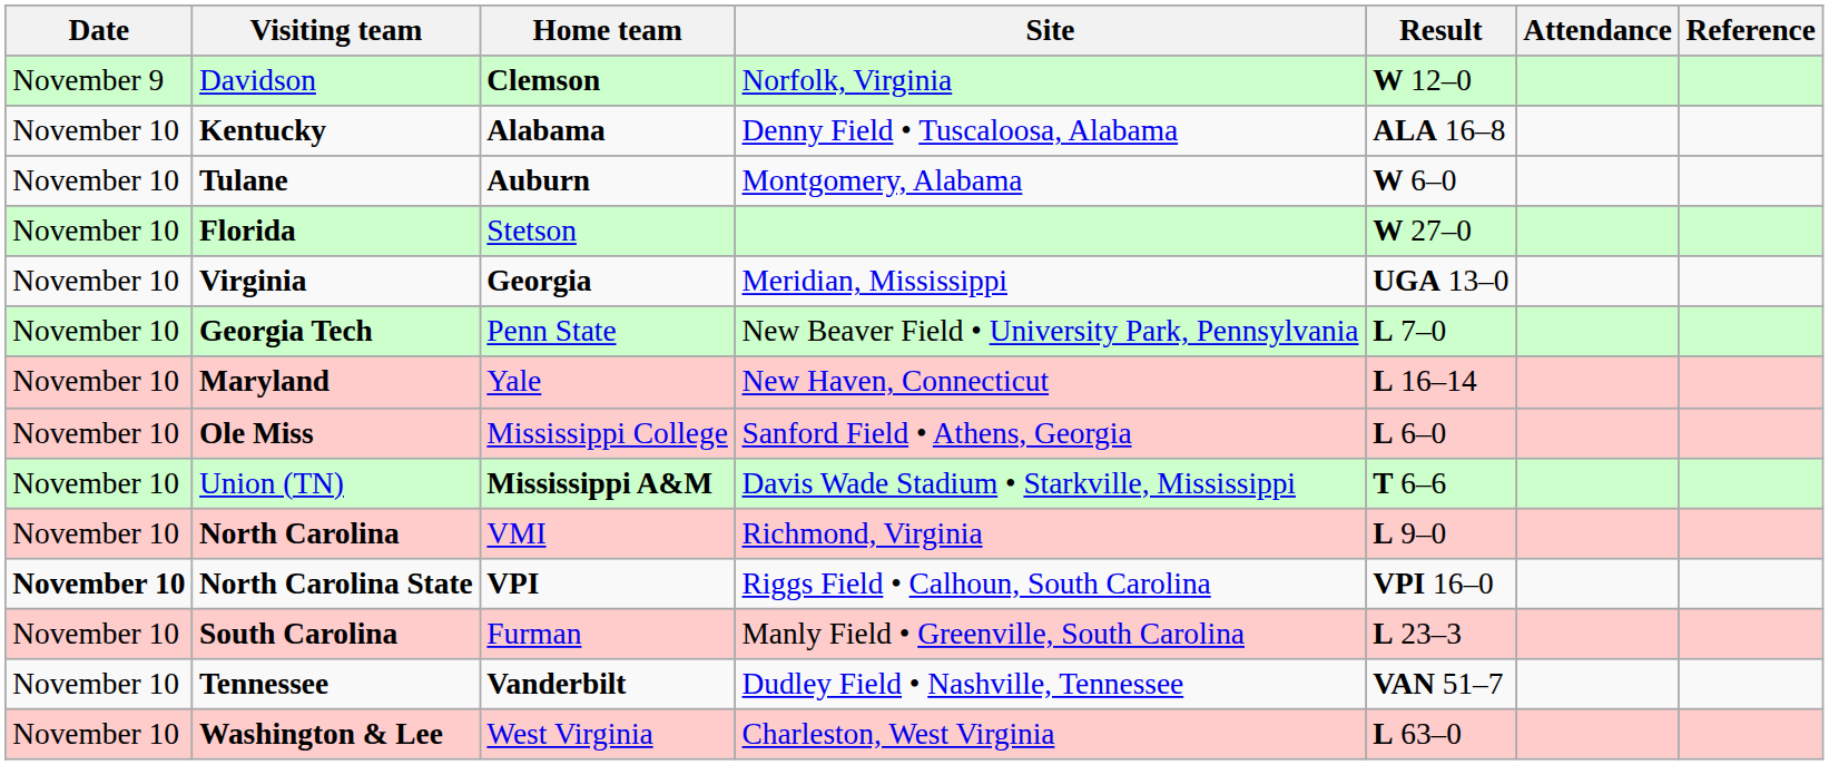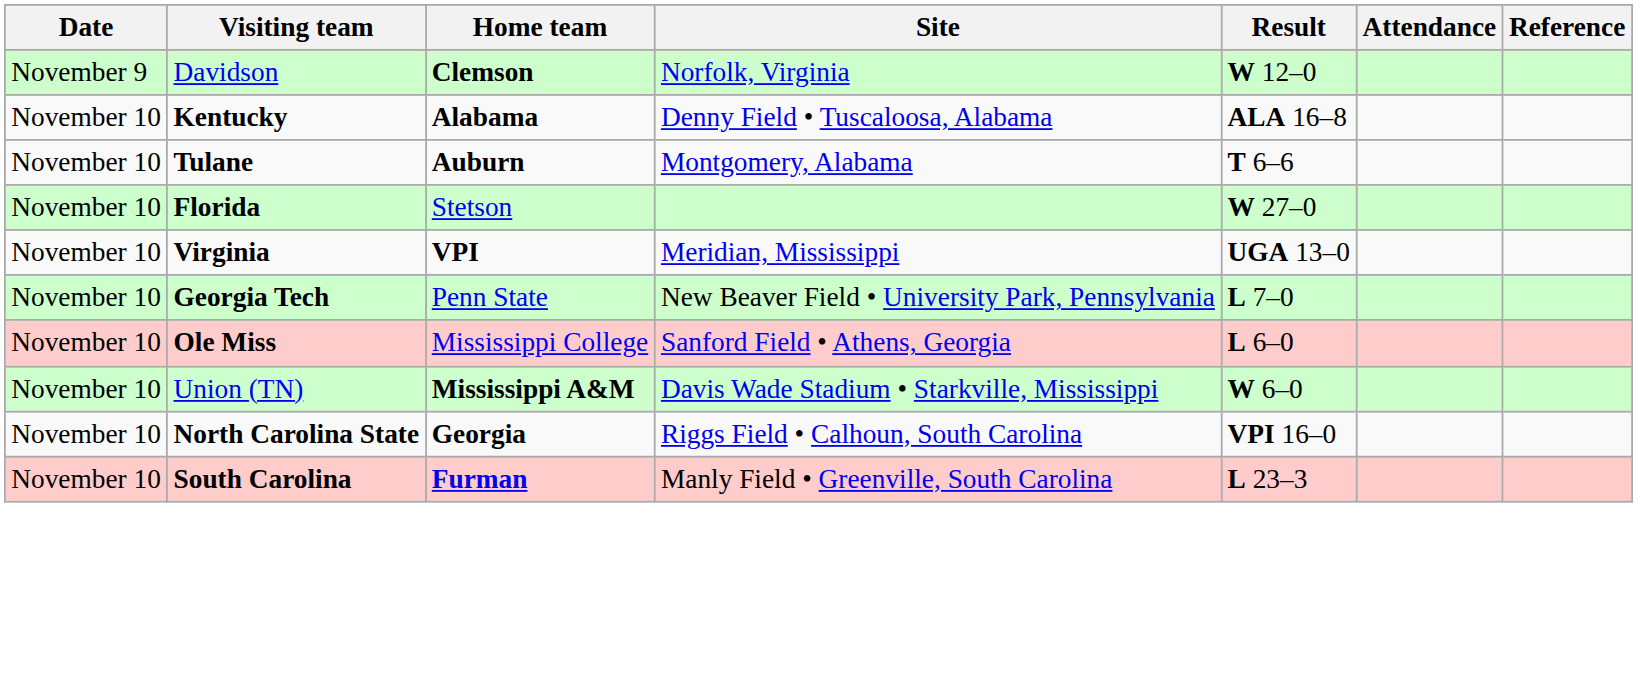Tulane | Result: W 6–0 -> T 6–6
Virginia | Home team: Georgia -> VPI
- row: November 10 | Maryland | Yale | New Haven, Connecticut | L 16–14
Union (TN) | Result: T 6–6 -> W 6–0
- row: November 10 | North Carolina | VMI | Richmond, Virginia | L 9–0
North Carolina State | Date: bold -> normal
North Carolina State | Home team: VPI -> Georgia
South Carolina | Home team: normal -> bold
- row: November 10 | Tennessee | Vanderbilt | Dudley Field • Nashville, Tennessee | VAN 51–7
- row: November 10 | Washington & Lee | West Virginia | Charleston, West Virginia | L 63–0
